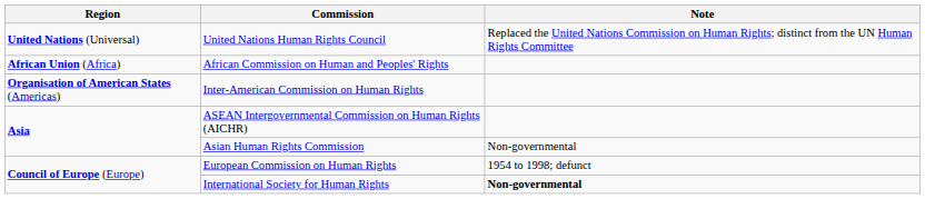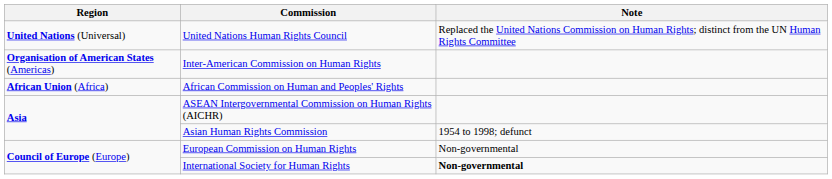rows swapped: African Commission on Human and Peoples' Rights <-> Inter-American Commission on Human Rights
Asian Human Rights Commission | Note: Non-governmental -> 1954 to 1998; defunct
European Commission on Human Rights | Note: 1954 to 1998; defunct -> Non-governmental
